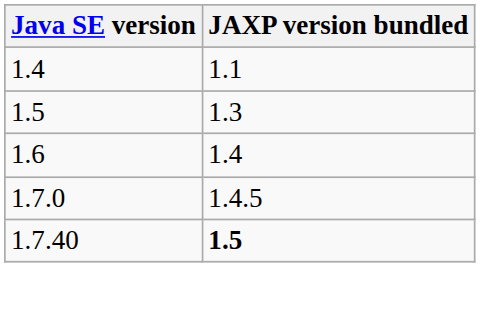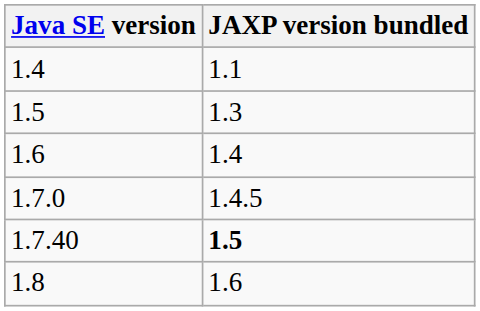+ row: 1.8 | 1.6
